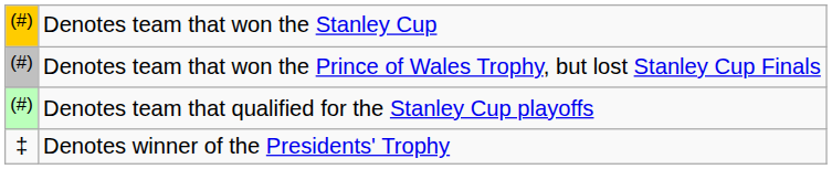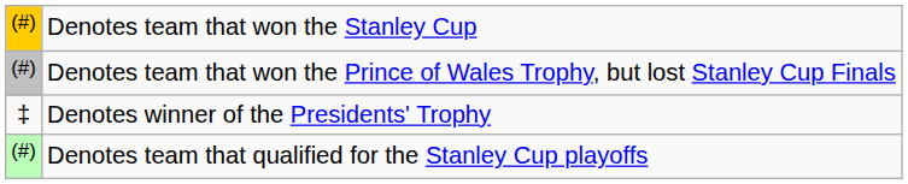rows swapped: Denotes team that qualified for the Stanley Cup playoffs <-> Denotes winner of the Presidents' Trophy
